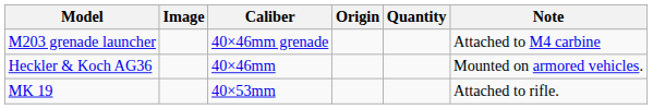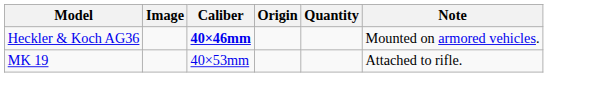- row: M203 grenade launcher | 40×46mm grenade | Attached to M4 carbine
Heckler & Koch AG36 | Caliber: normal -> bold
